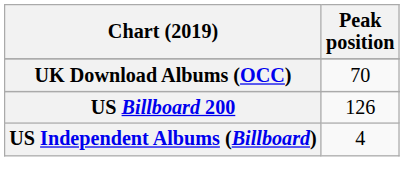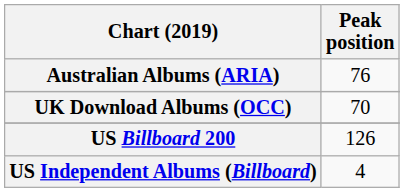+ row: Australian Albums (ARIA) | 76
